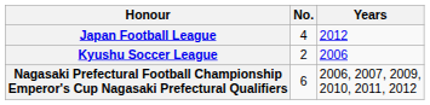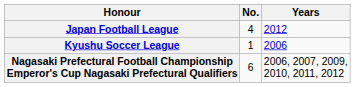Kyushu Soccer League | No.: 2 -> 1
